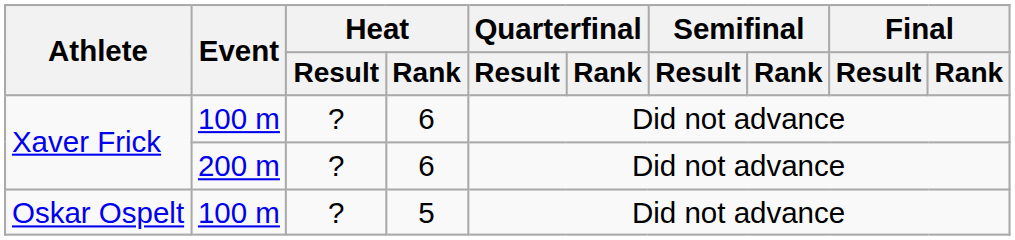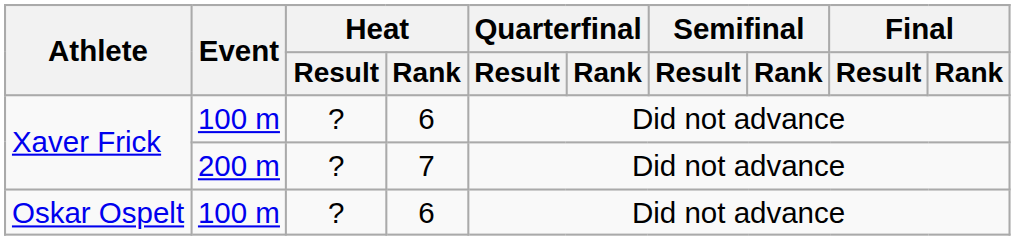Xaver Frick / 200 m | Heat / Rank: 6 -> 7
Oskar Ospelt | Heat / Rank: 5 -> 6
